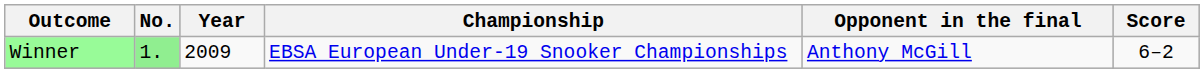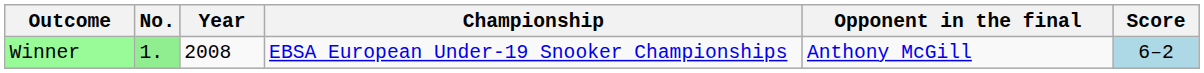Winner | Year: 2009 -> 2008
Winner | Score: no background -> lightblue background
